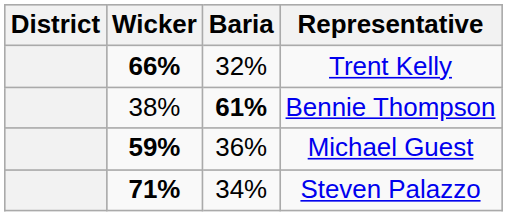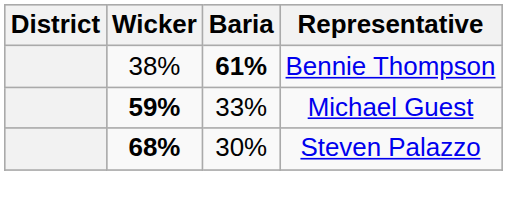- row: 66% | 32% | Trent Kelly
Michael Guest | Baria: 36% -> 33%
Steven Palazzo | Wicker: 71% -> 68%
Steven Palazzo | Baria: 34% -> 30%
